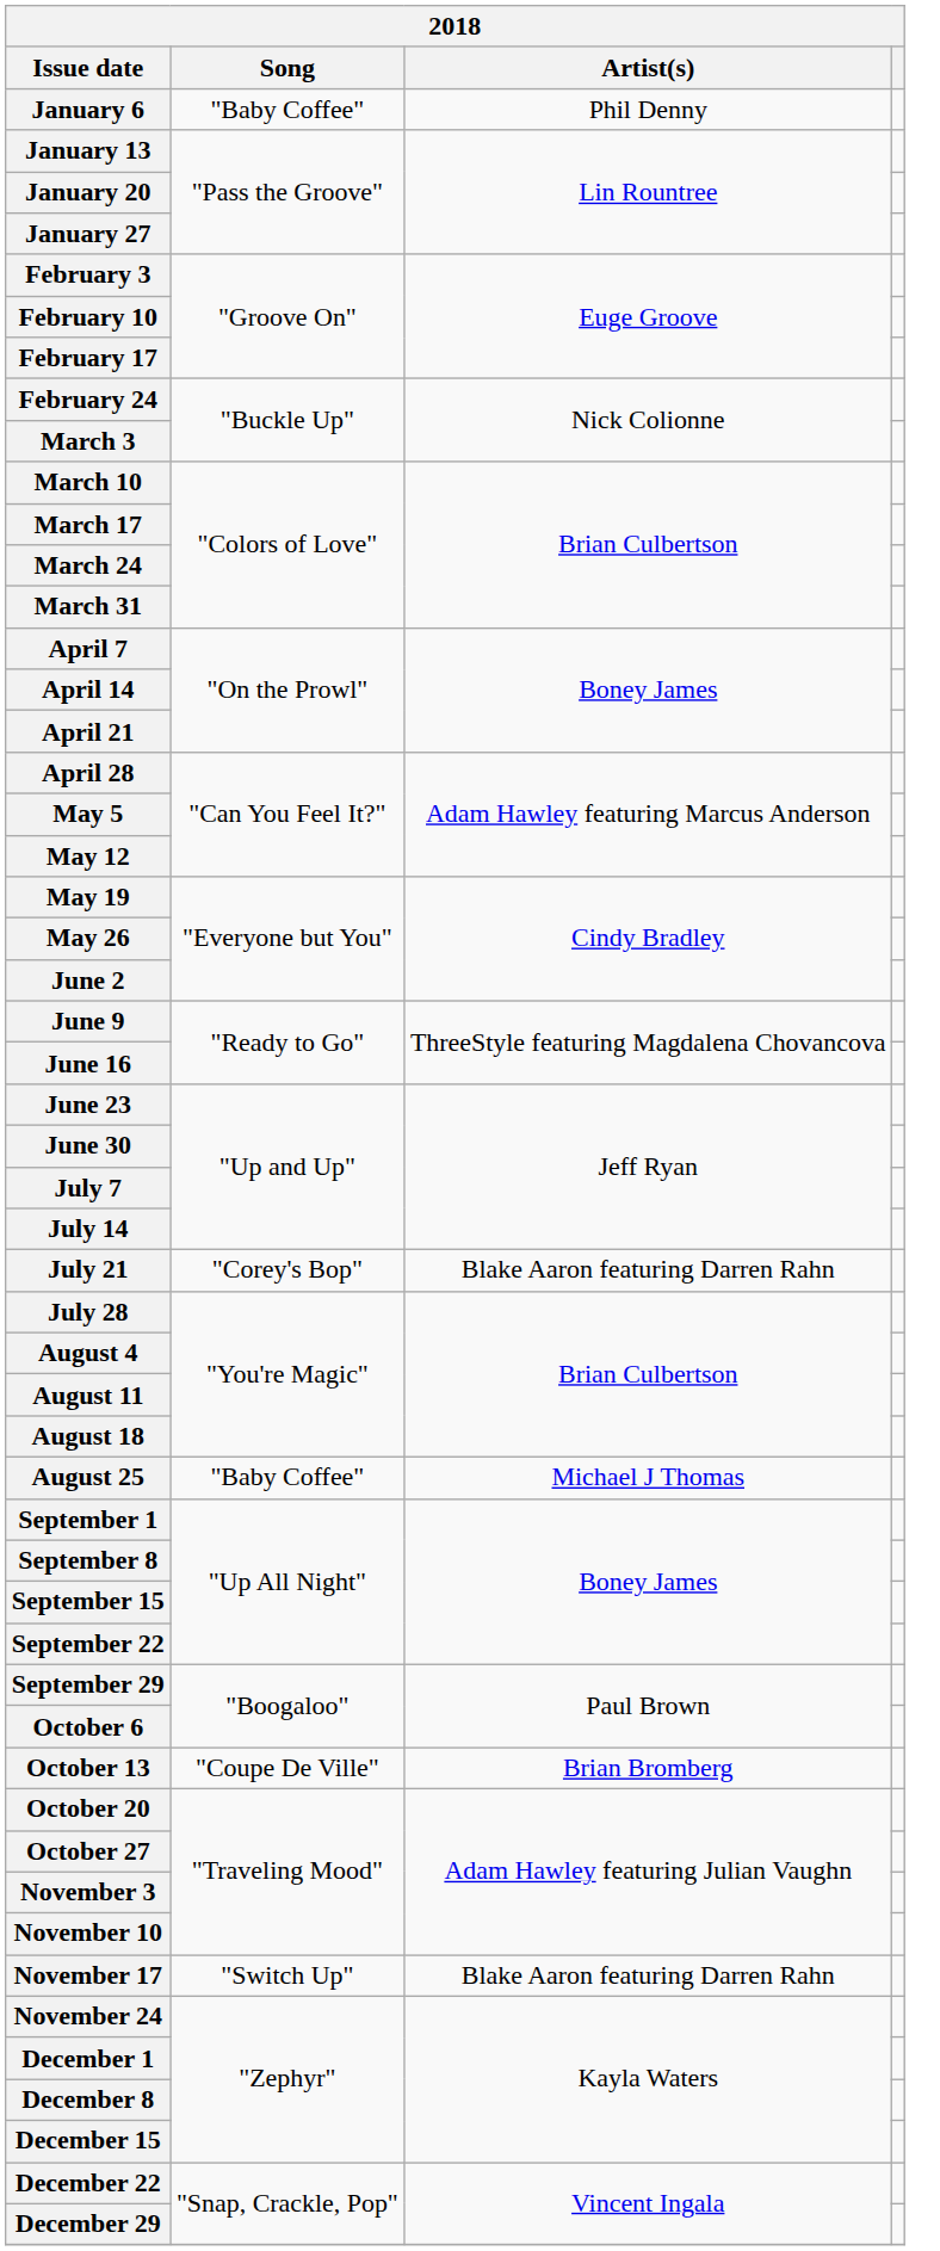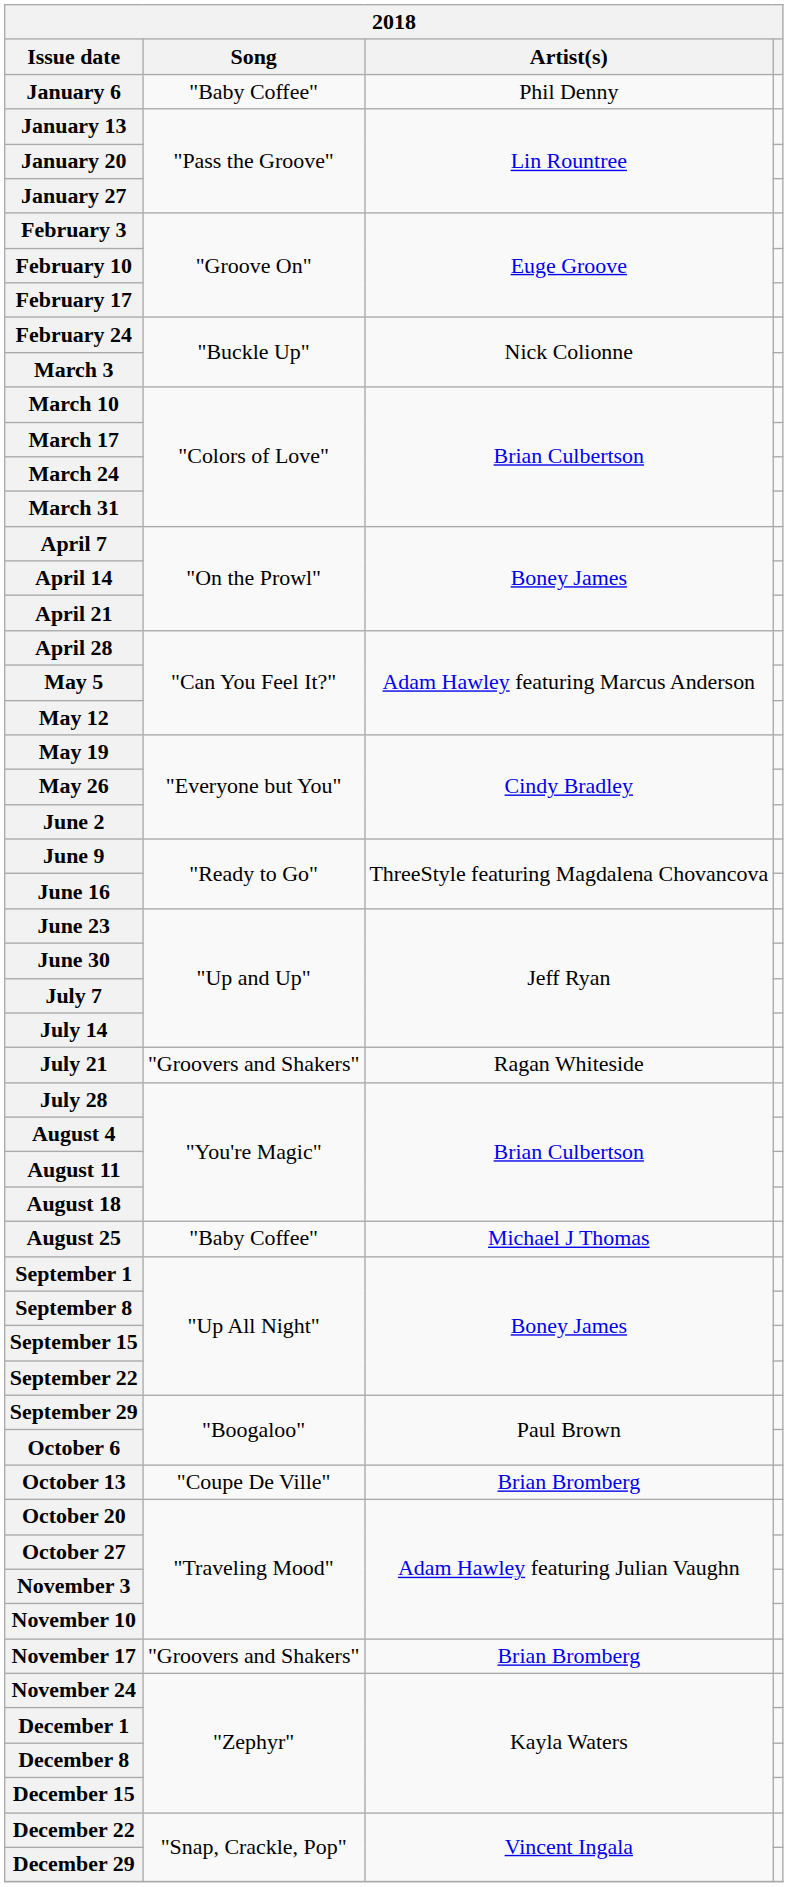July 21 | Song: "Corey's Bop" -> "Groovers and Shakers"
July 21 | Artist(s): Blake Aaron featuring Darren Rahn -> Ragan Whiteside
November 17 | Song: "Switch Up" -> "Groovers and Shakers"
November 17 | Artist(s): Blake Aaron featuring Darren Rahn -> Brian Bromberg
